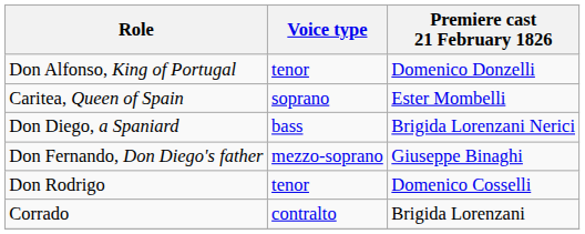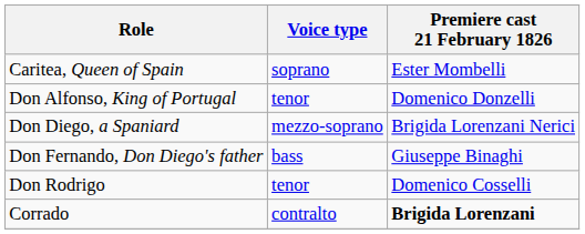rows swapped: Caritea, Queen of Spain <-> Don Alfonso, King of Portugal
Don Diego, a Spaniard | Voice type: bass -> mezzo-soprano
Don Fernando, Don Diego's father | Voice type: mezzo-soprano -> bass
Corrado | Premiere cast 21 February 1826: normal -> bold
